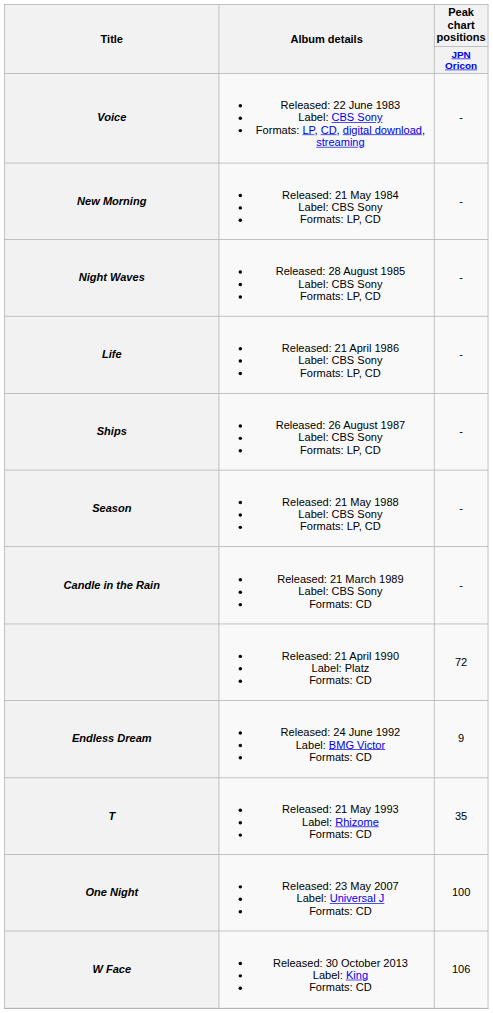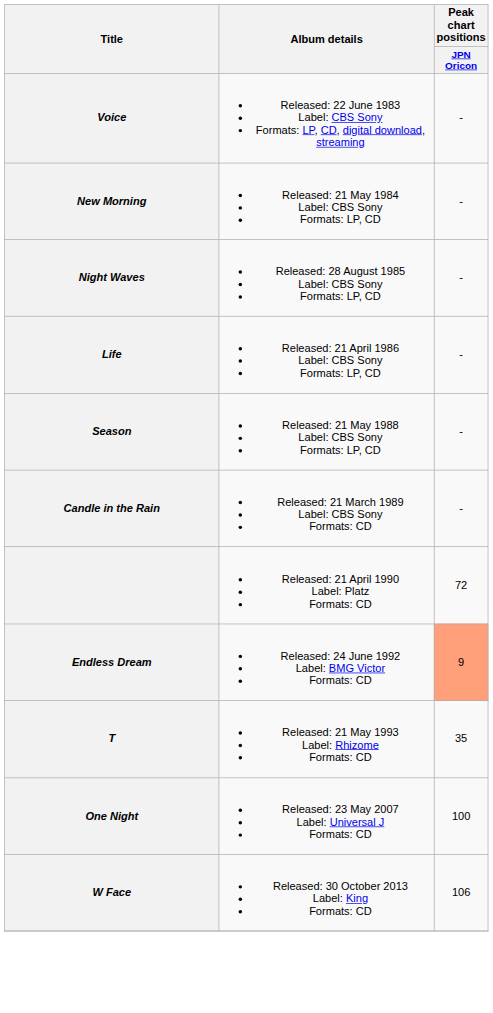- row: Ships | Released: 26 August 1987 Label: CBS Sony Formats: LP, CD | -
Endless Dream | Peak chart positions / JPN Oricon: no background -> lightsalmon background
